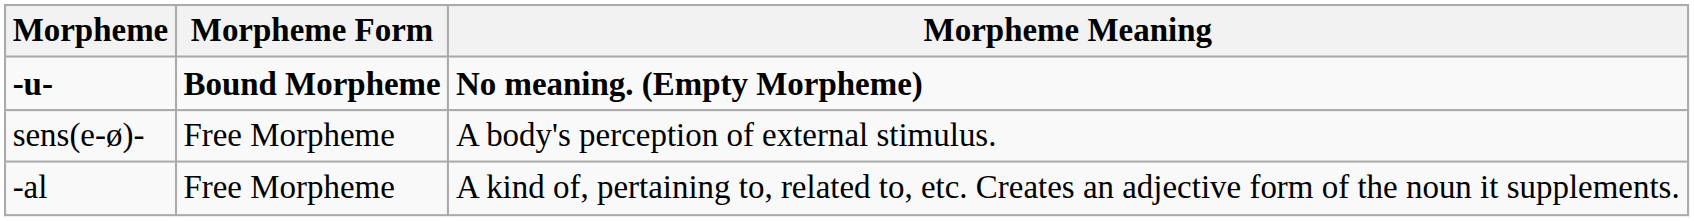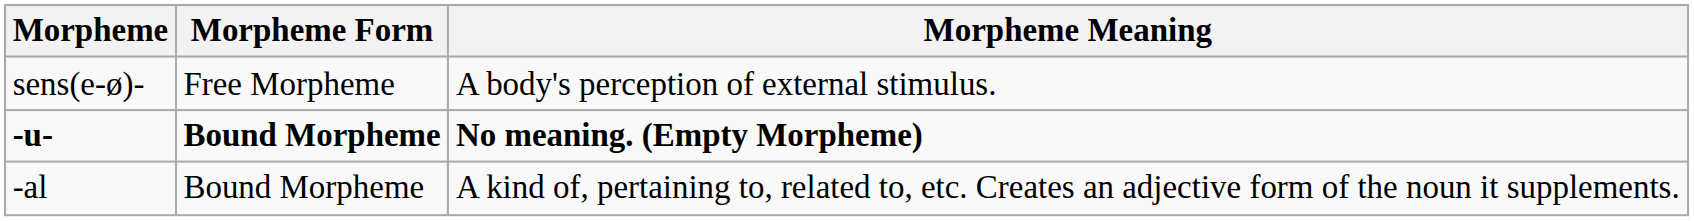rows swapped: sens(e-ø)- <-> -u-
-al | Morpheme Form: Free Morpheme -> Bound Morpheme
